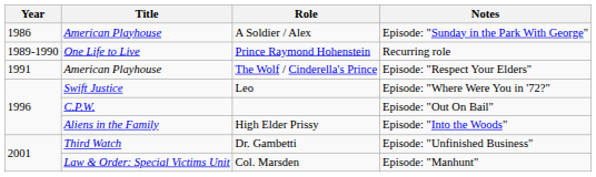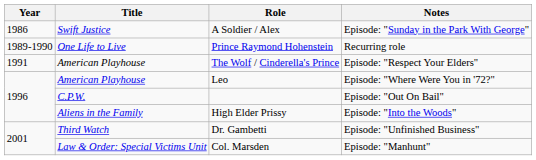A Soldier / Alex | Title: American Playhouse -> Swift Justice
Leo | Title: Swift Justice -> American Playhouse
